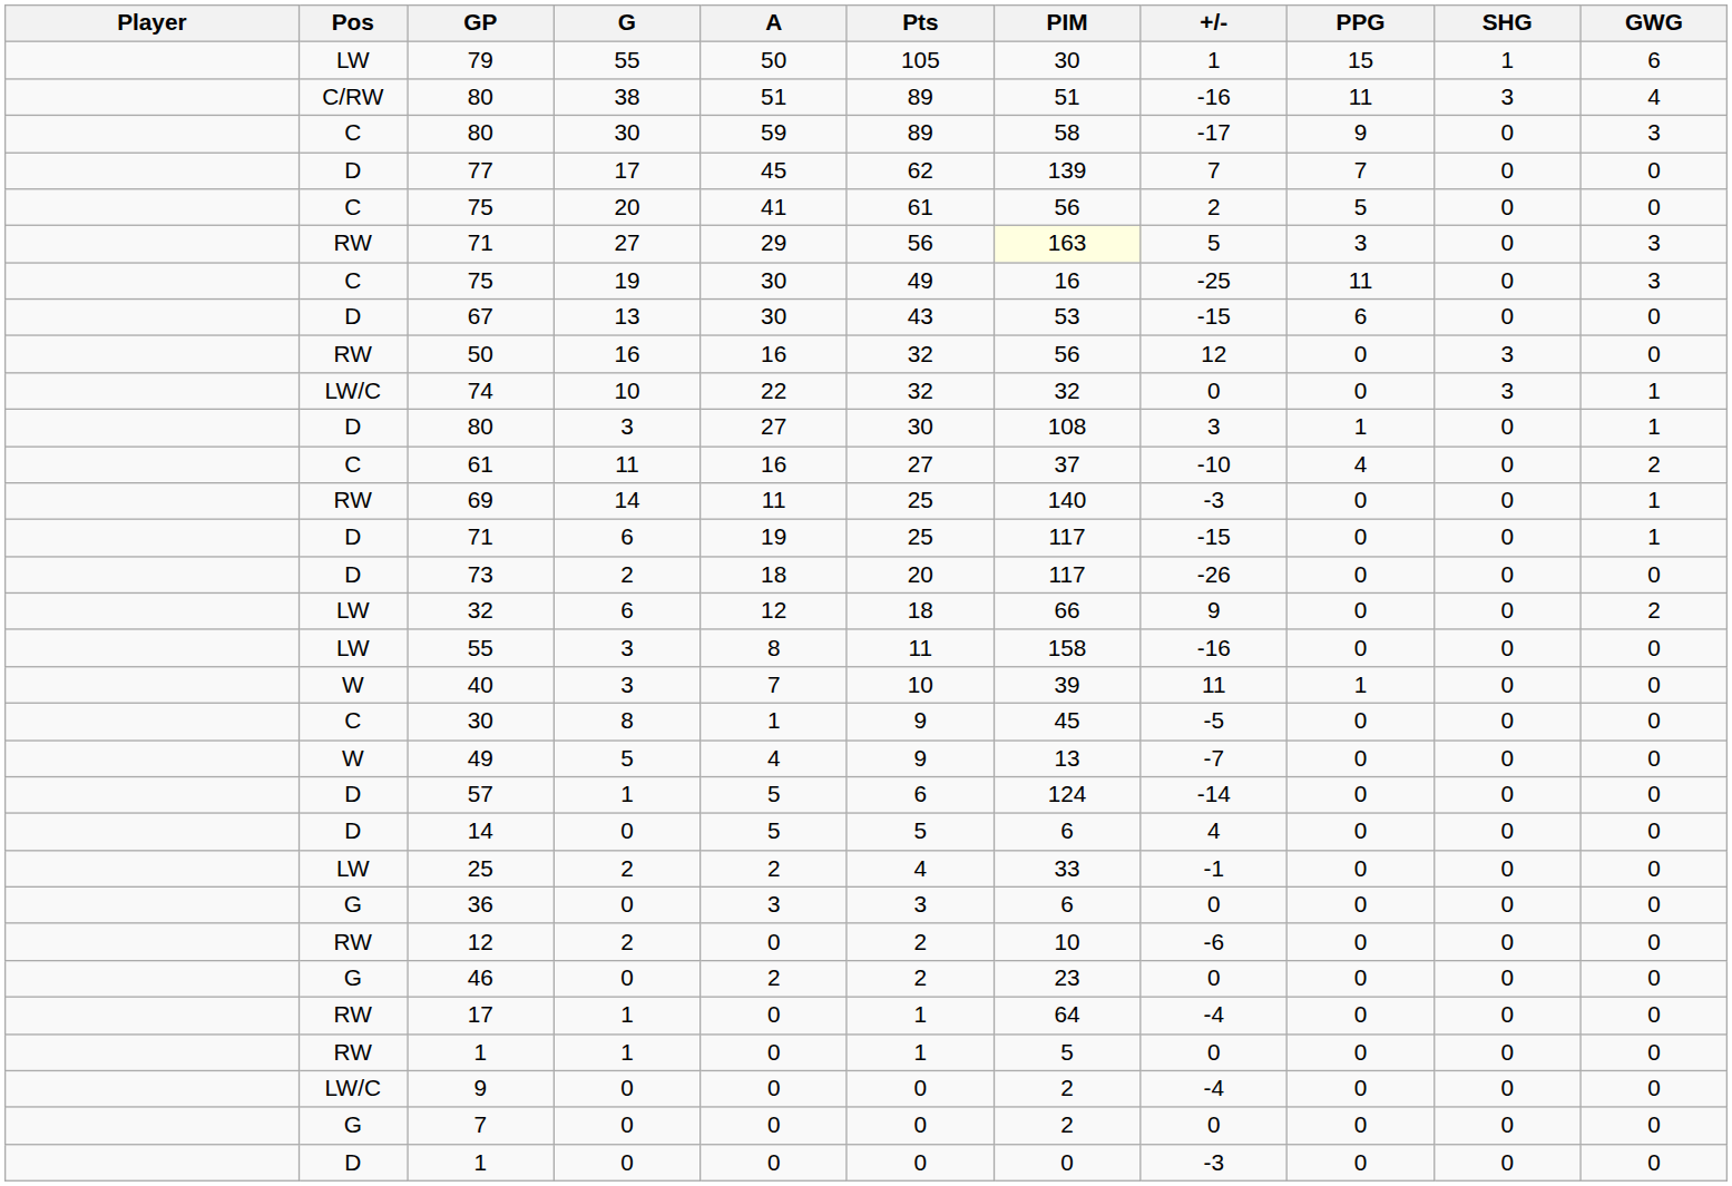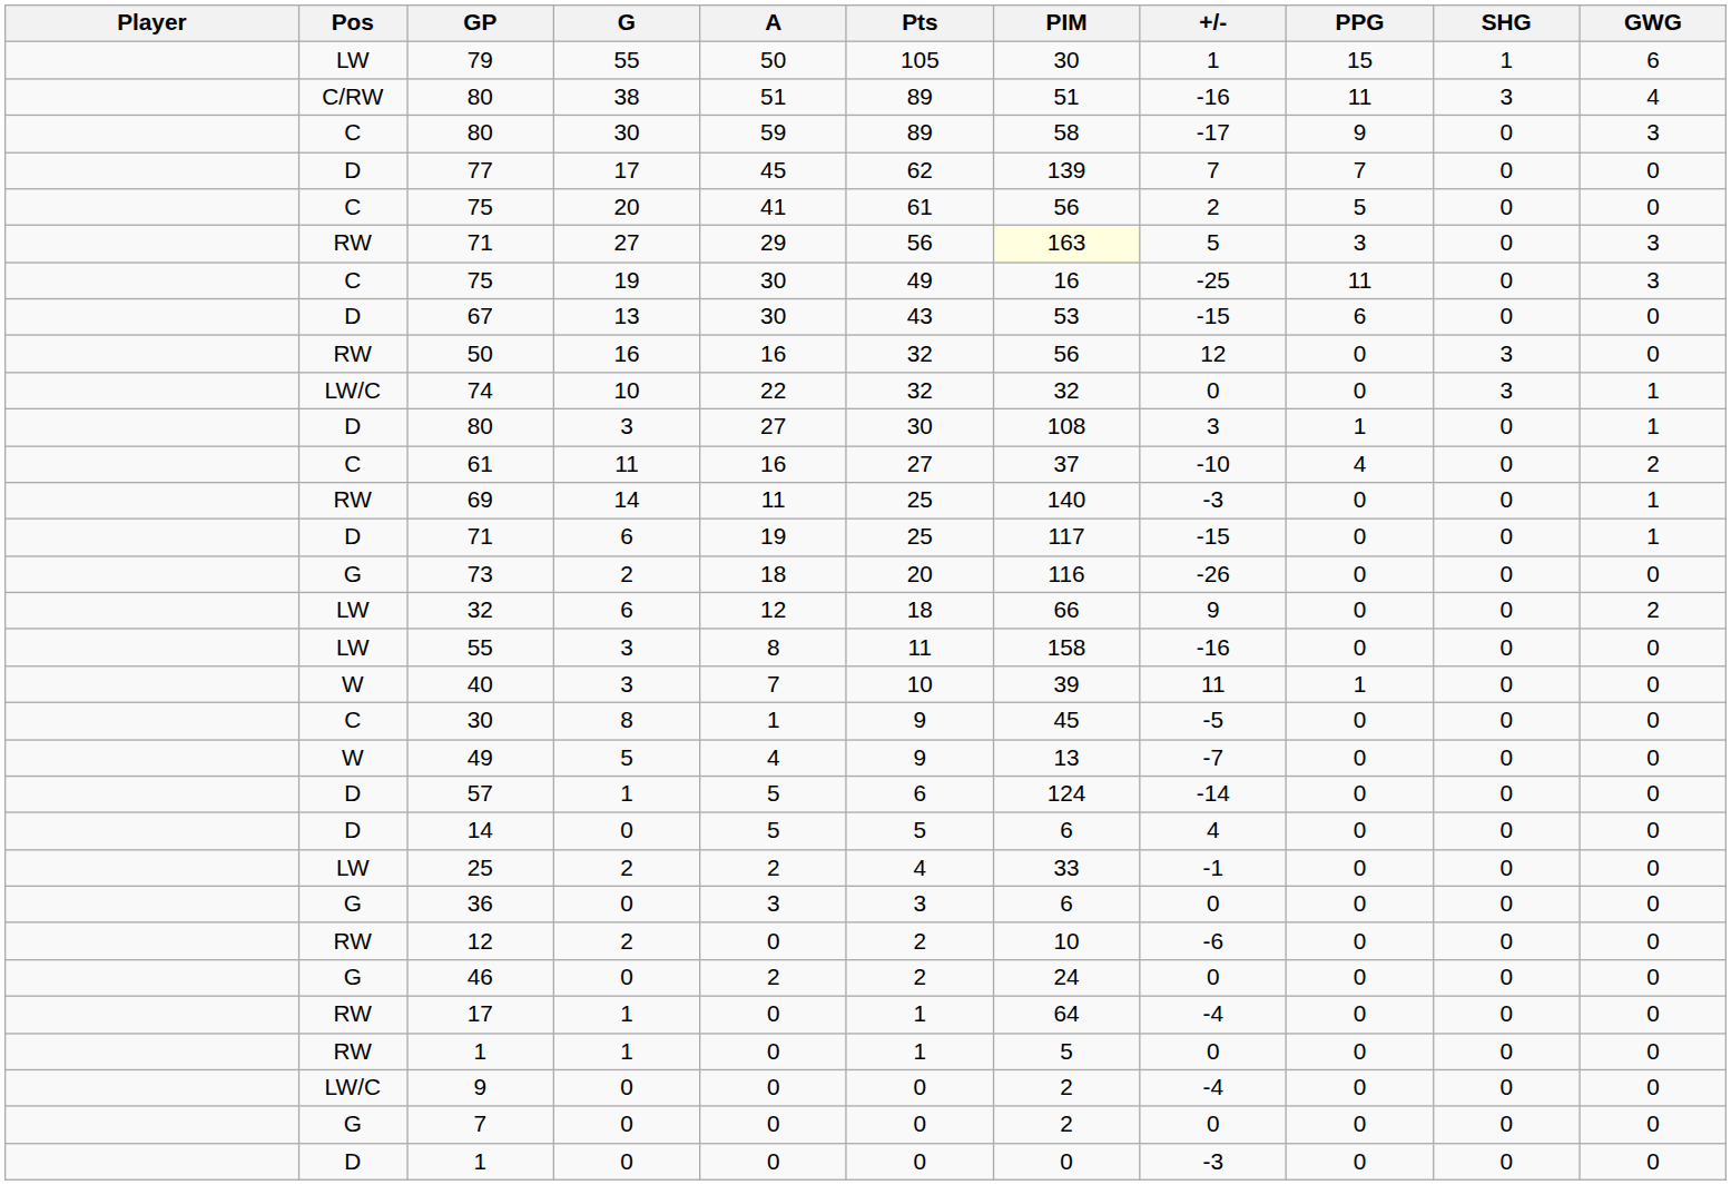73 | Pos: D -> G
73 | PIM: 117 -> 116
46 | PIM: 23 -> 24
